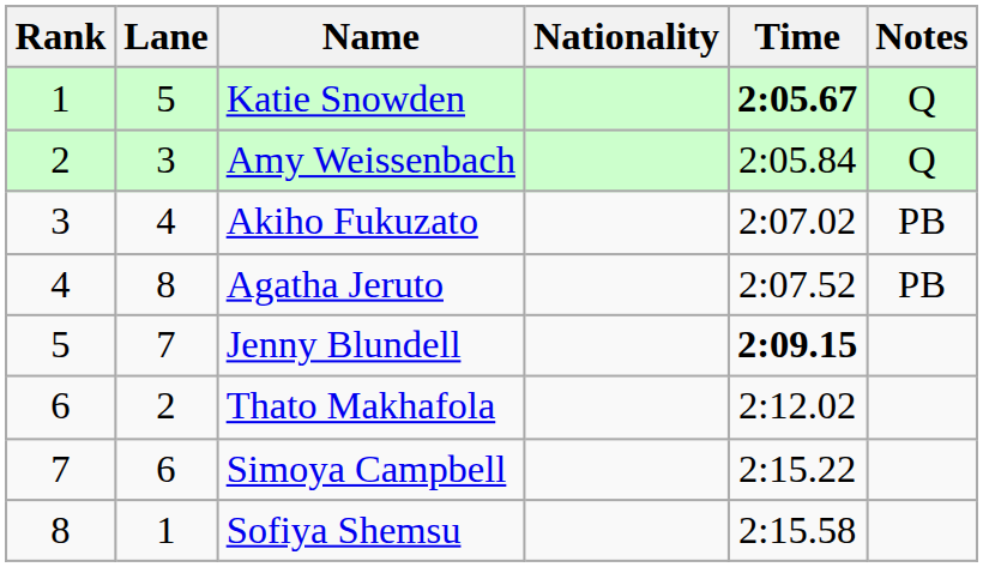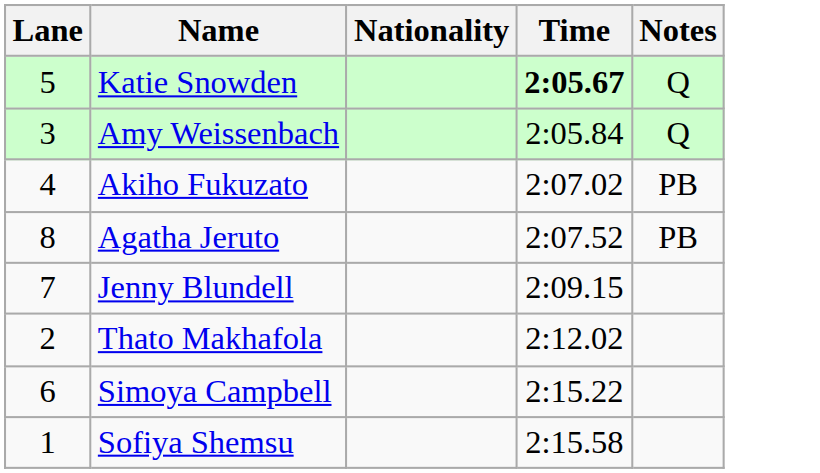- column: Rank | 1 | 2 | 3 | 4 | 5 | 6 | 7 | 8
Jenny Blundell | Time: bold -> normal
